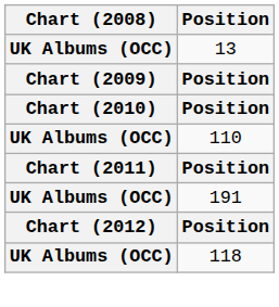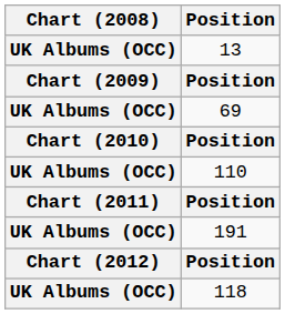+ row: UK Albums (OCC) | 69
